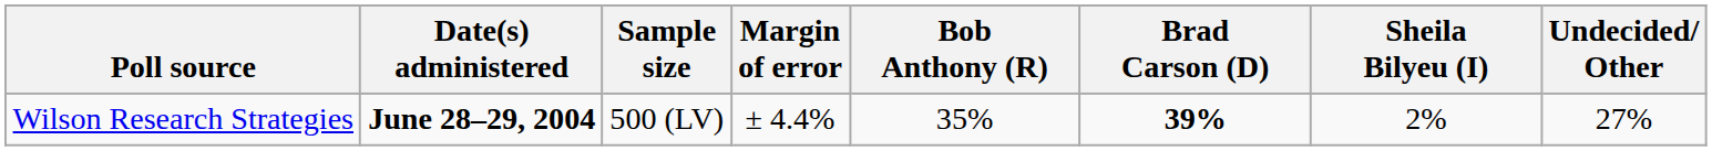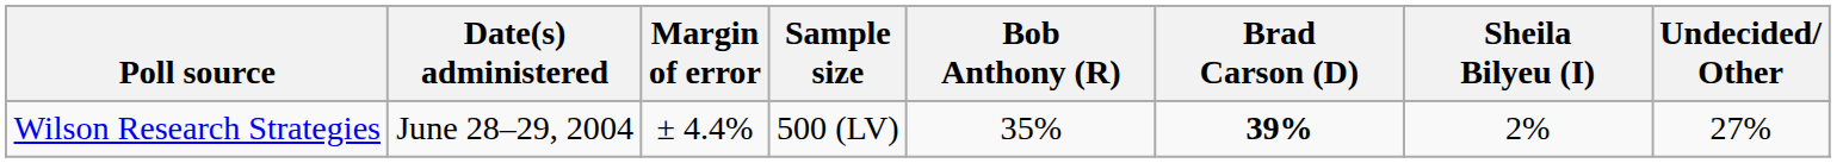columns swapped: Sample size <-> Margin of error
Wilson Research Strategies | Date(s) administered: bold -> normal
